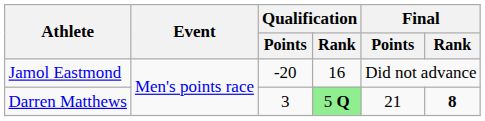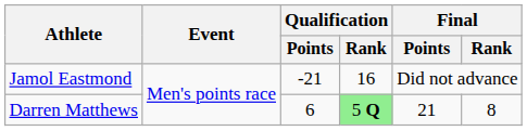Jamol Eastmond | Qualification / Points: -20 -> -21
Darren Matthews | Qualification / Points: 3 -> 6
Darren Matthews | Final / Rank: bold -> normal
